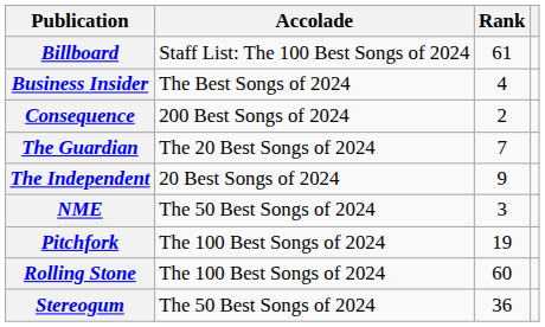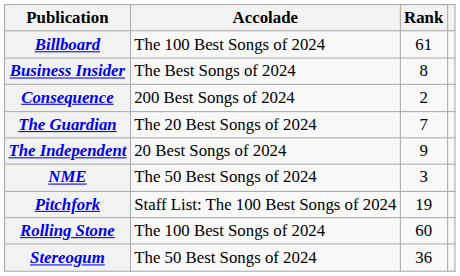Billboard | Accolade: Staff List: The 100 Best Songs of 2024 -> The 100 Best Songs of 2024
Business Insider | Rank: 4 -> 8
Pitchfork | Accolade: The 100 Best Songs of 2024 -> Staff List: The 100 Best Songs of 2024
